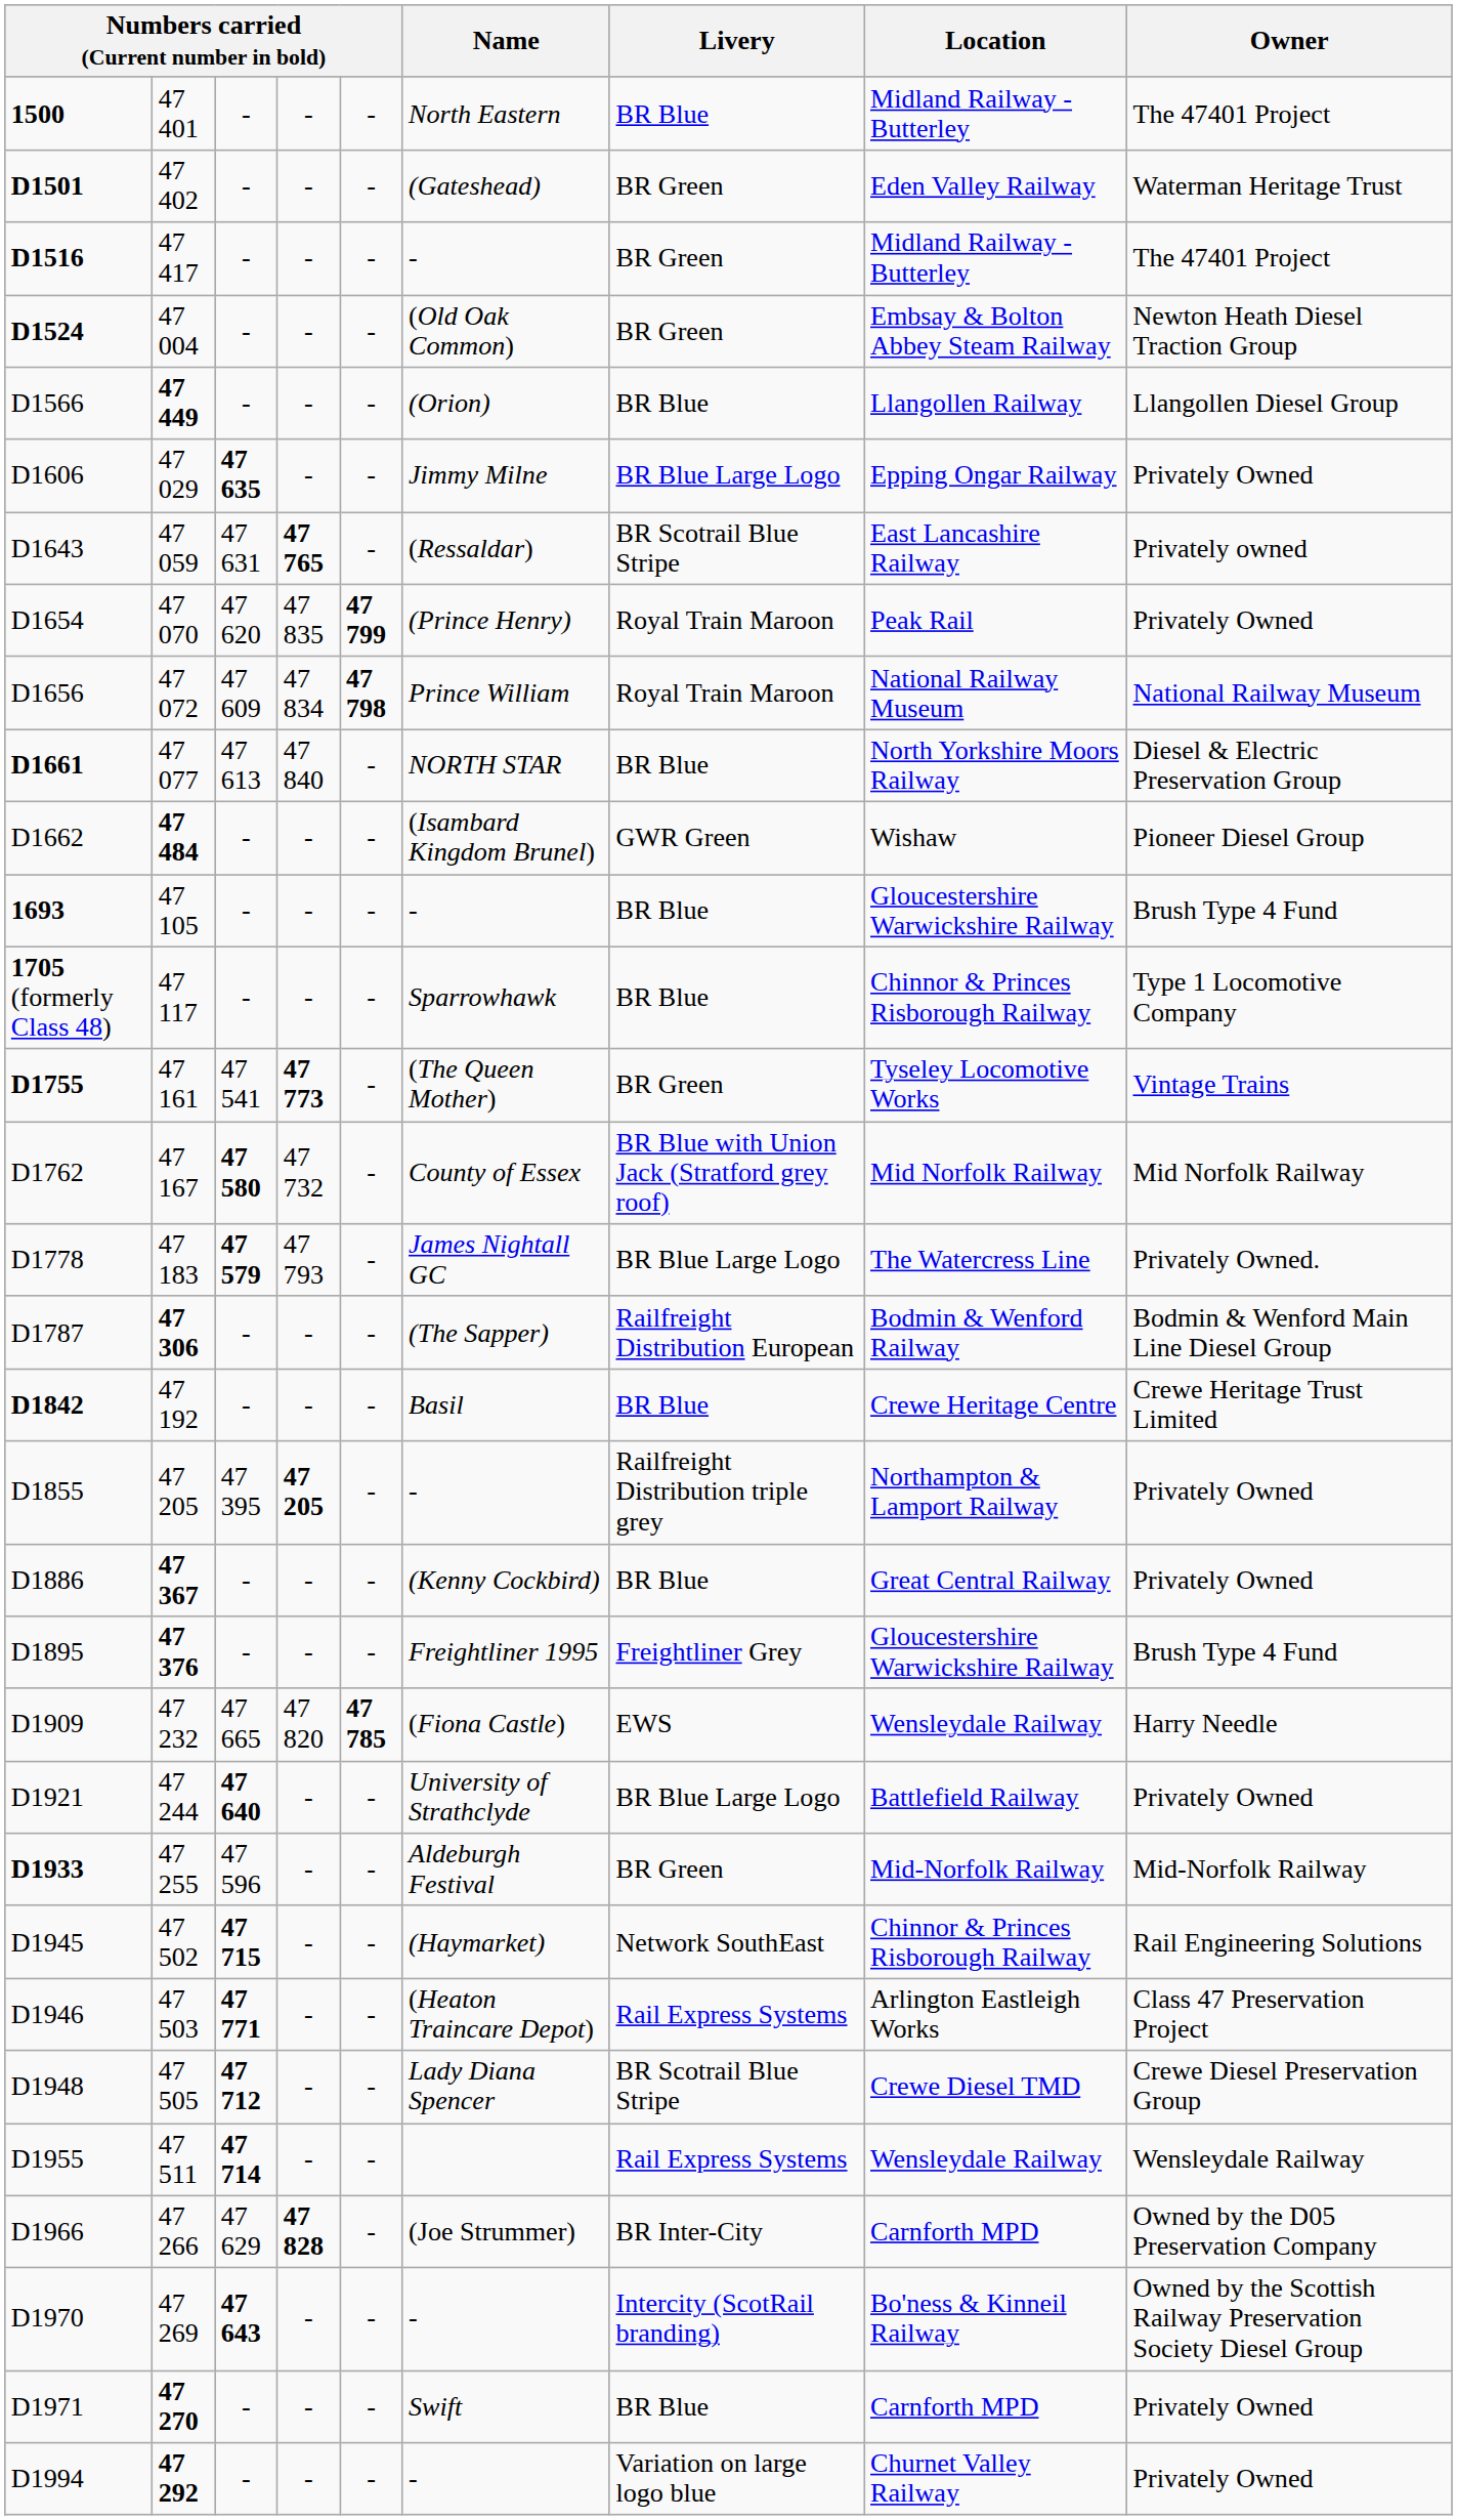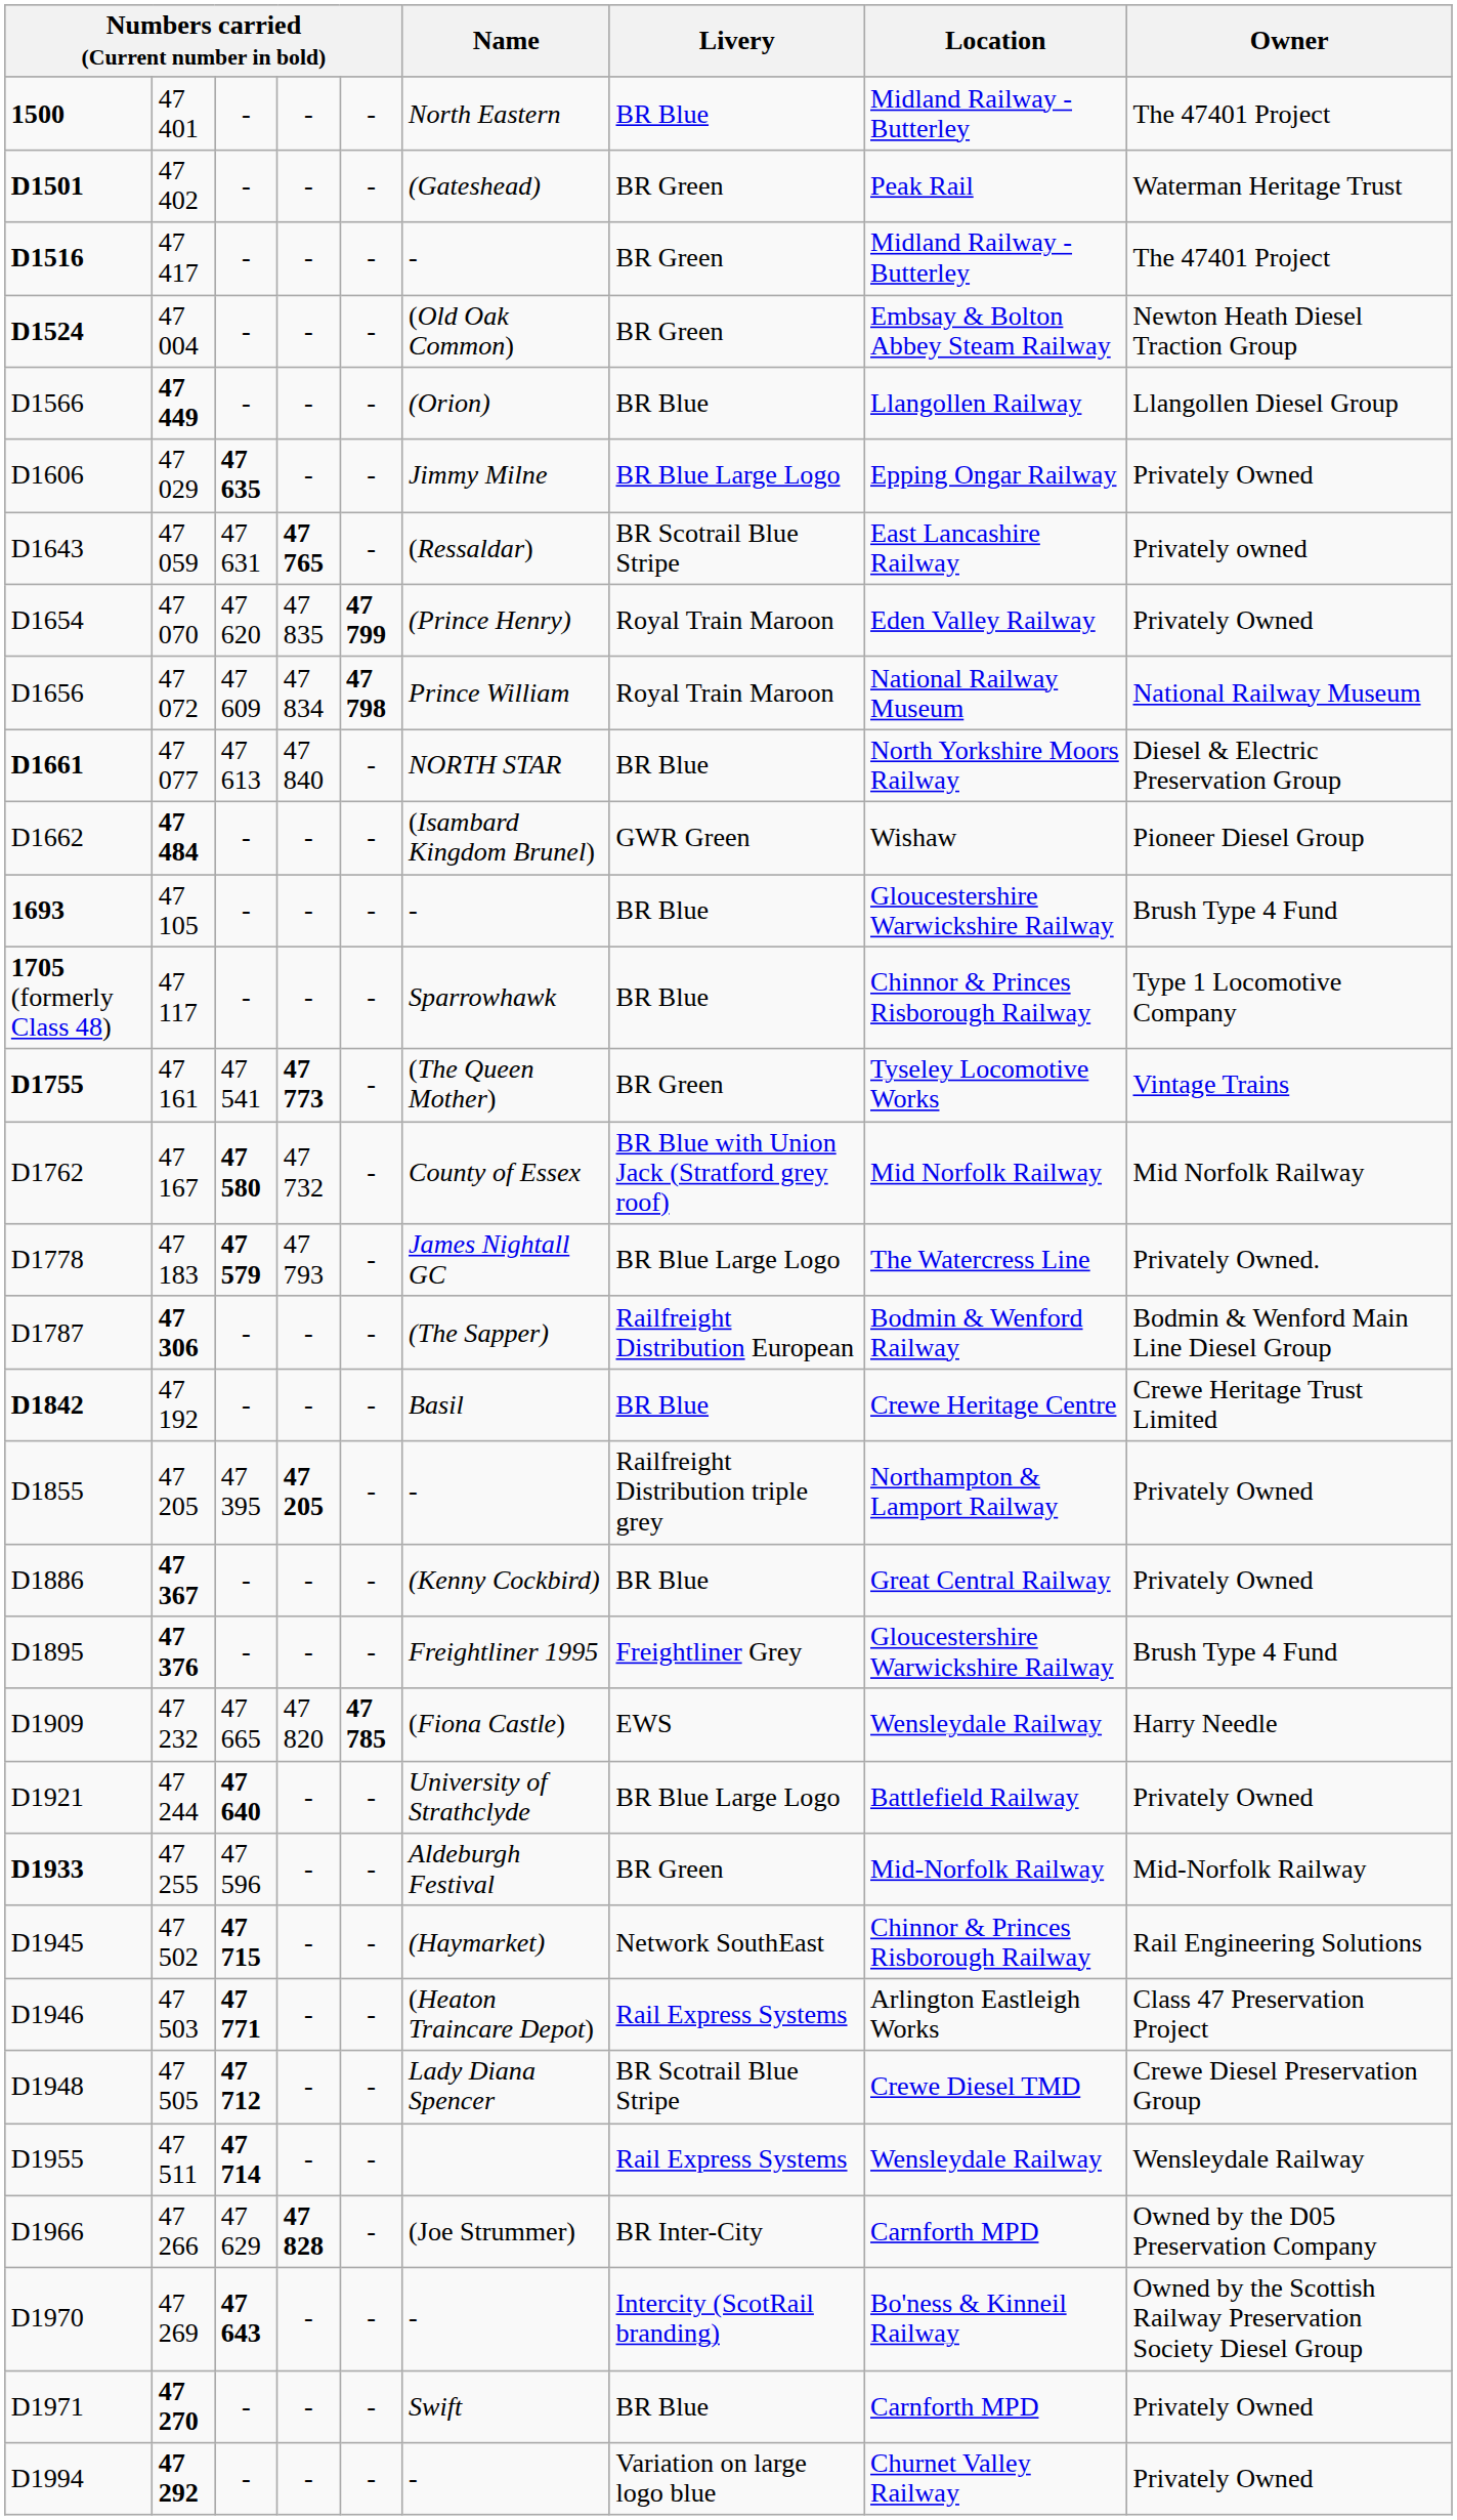D1501 | Location: Eden Valley Railway -> Peak Rail
D1654 | Location: Peak Rail -> Eden Valley Railway
